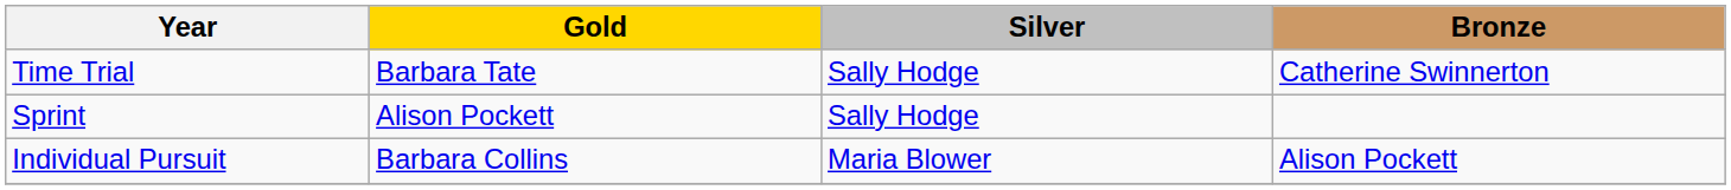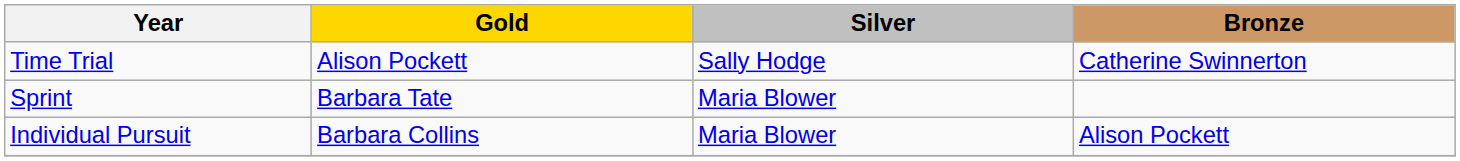Time Trial | Gold: Barbara Tate -> Alison Pockett
Sprint | Gold: Alison Pockett -> Barbara Tate
Sprint | Silver: Sally Hodge -> Maria Blower
